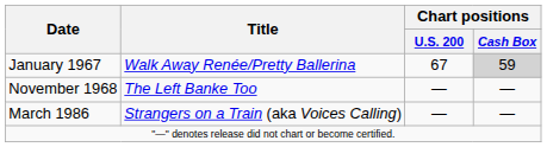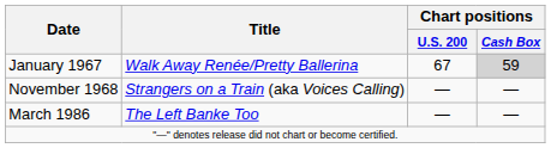November 1968 | Title: The Left Banke Too -> Strangers on a Train (aka Voices Calling)
March 1986 | Title: Strangers on a Train (aka Voices Calling) -> The Left Banke Too
